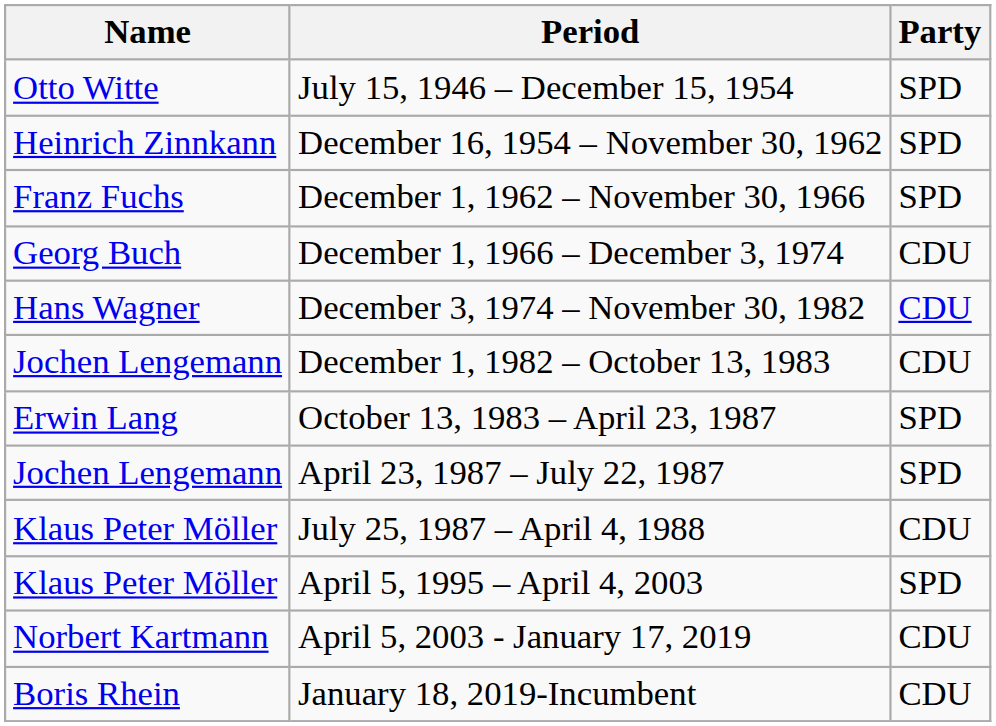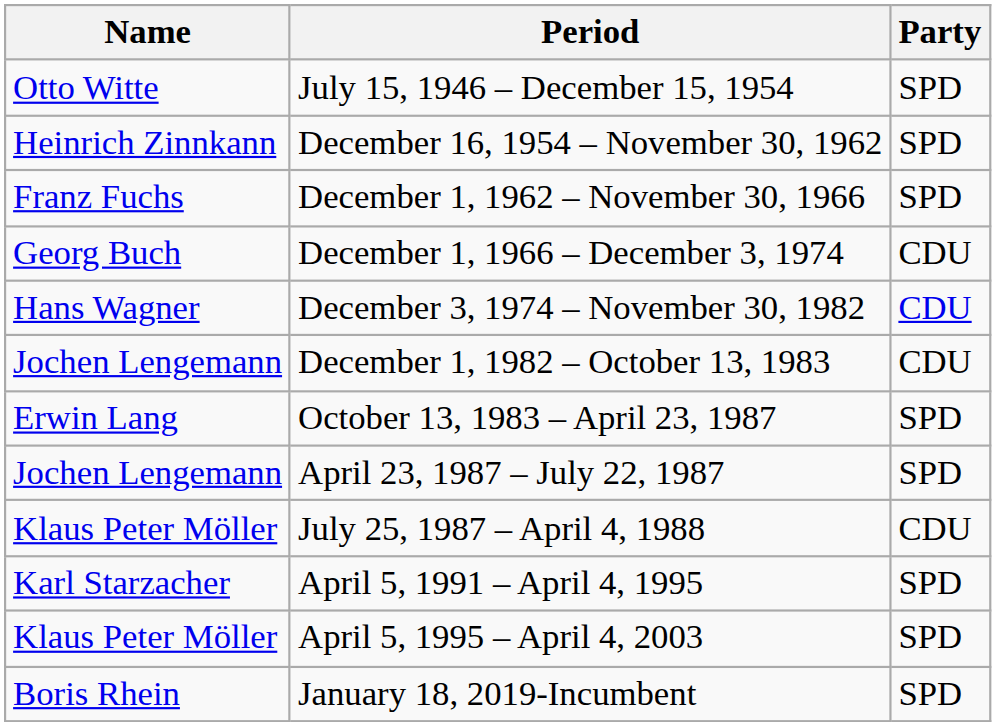+ row: Karl Starzacher | April 5, 1991 – April 4, 1995 | SPD
- row: Norbert Kartmann | April 5, 2003 - January 17, 2019 | CDU
January 18, 2019-Incumbent | Party: CDU -> SPD
